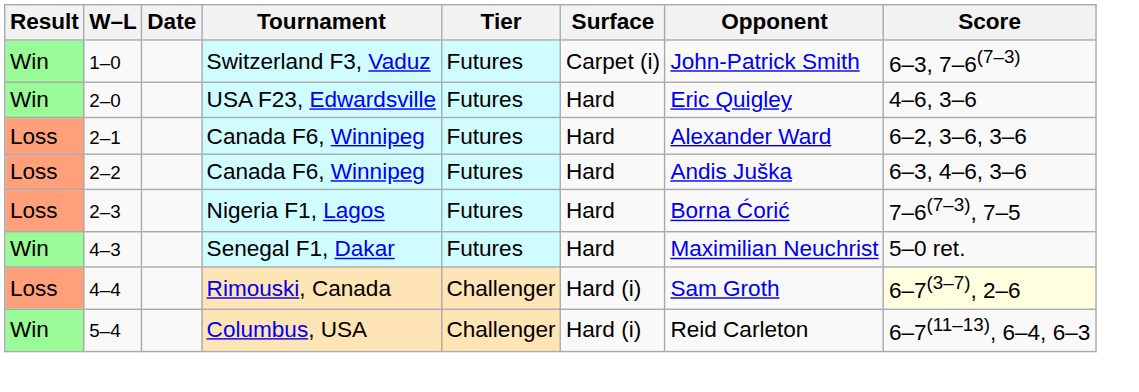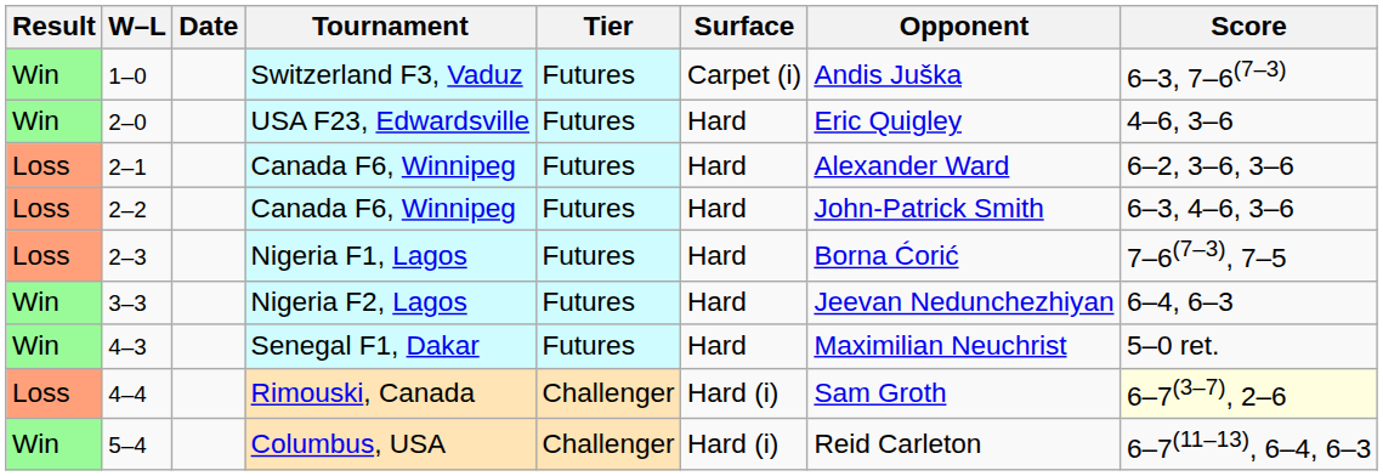1–0 | Opponent: John-Patrick Smith -> Andis Juška
2–2 | Opponent: Andis Juška -> John-Patrick Smith
+ row: Win | 3–3 | Nigeria F2, Lagos | Futures | Hard | Jeevan Nedunchezhiyan | 6–4, 6–3
